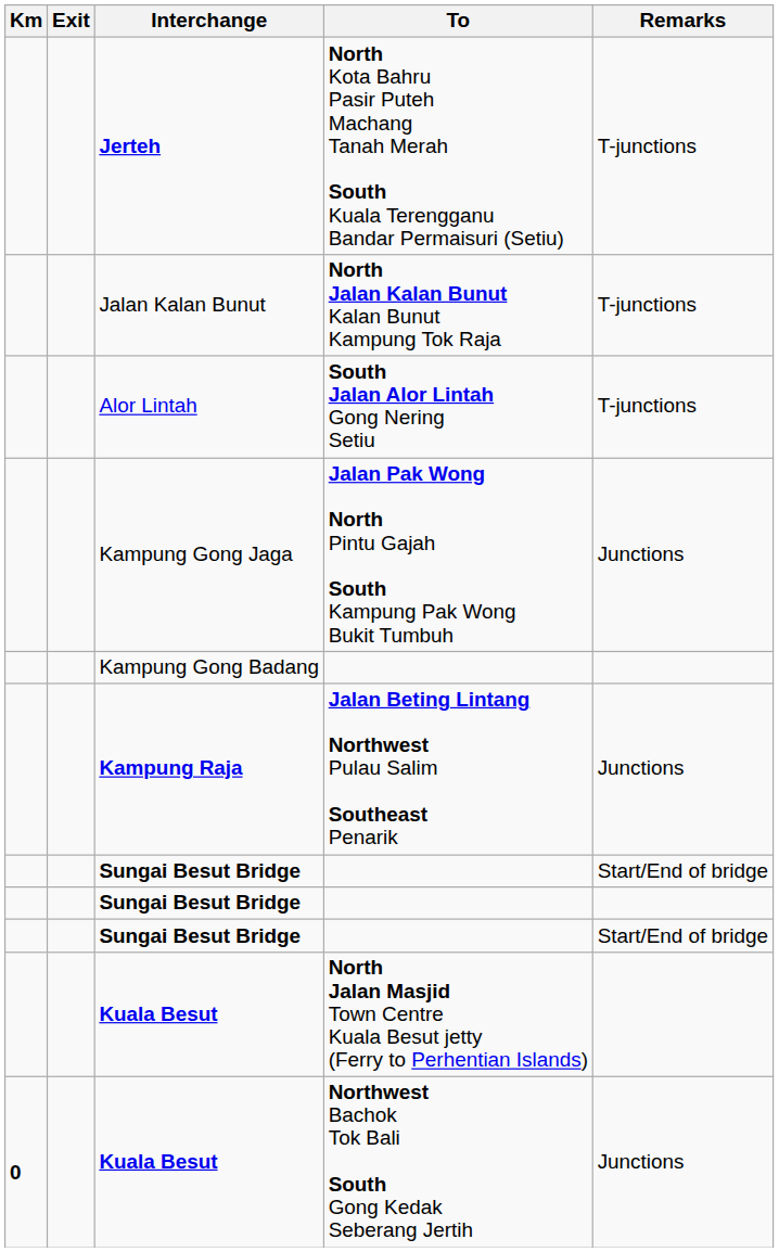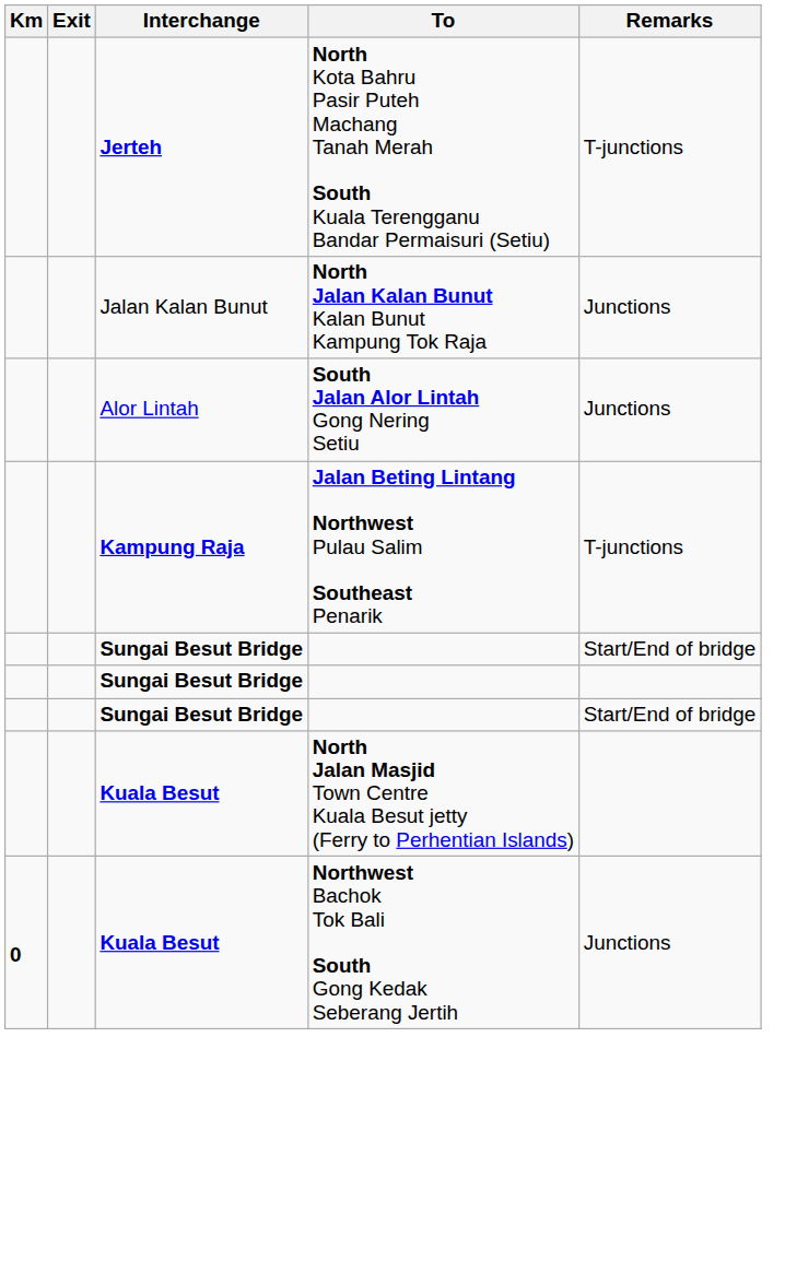Jalan Kalan Bunut | Remarks: T-junctions -> Junctions
Alor Lintah | Remarks: T-junctions -> Junctions
- row: Kampung Gong Jaga | Jalan Pak Wong North Pintu Gajah South Kampung Pak Wong Bukit Tumbuh | Junctions
- row: Kampung Gong Badang
Kampung Raja | Remarks: Junctions -> T-junctions
